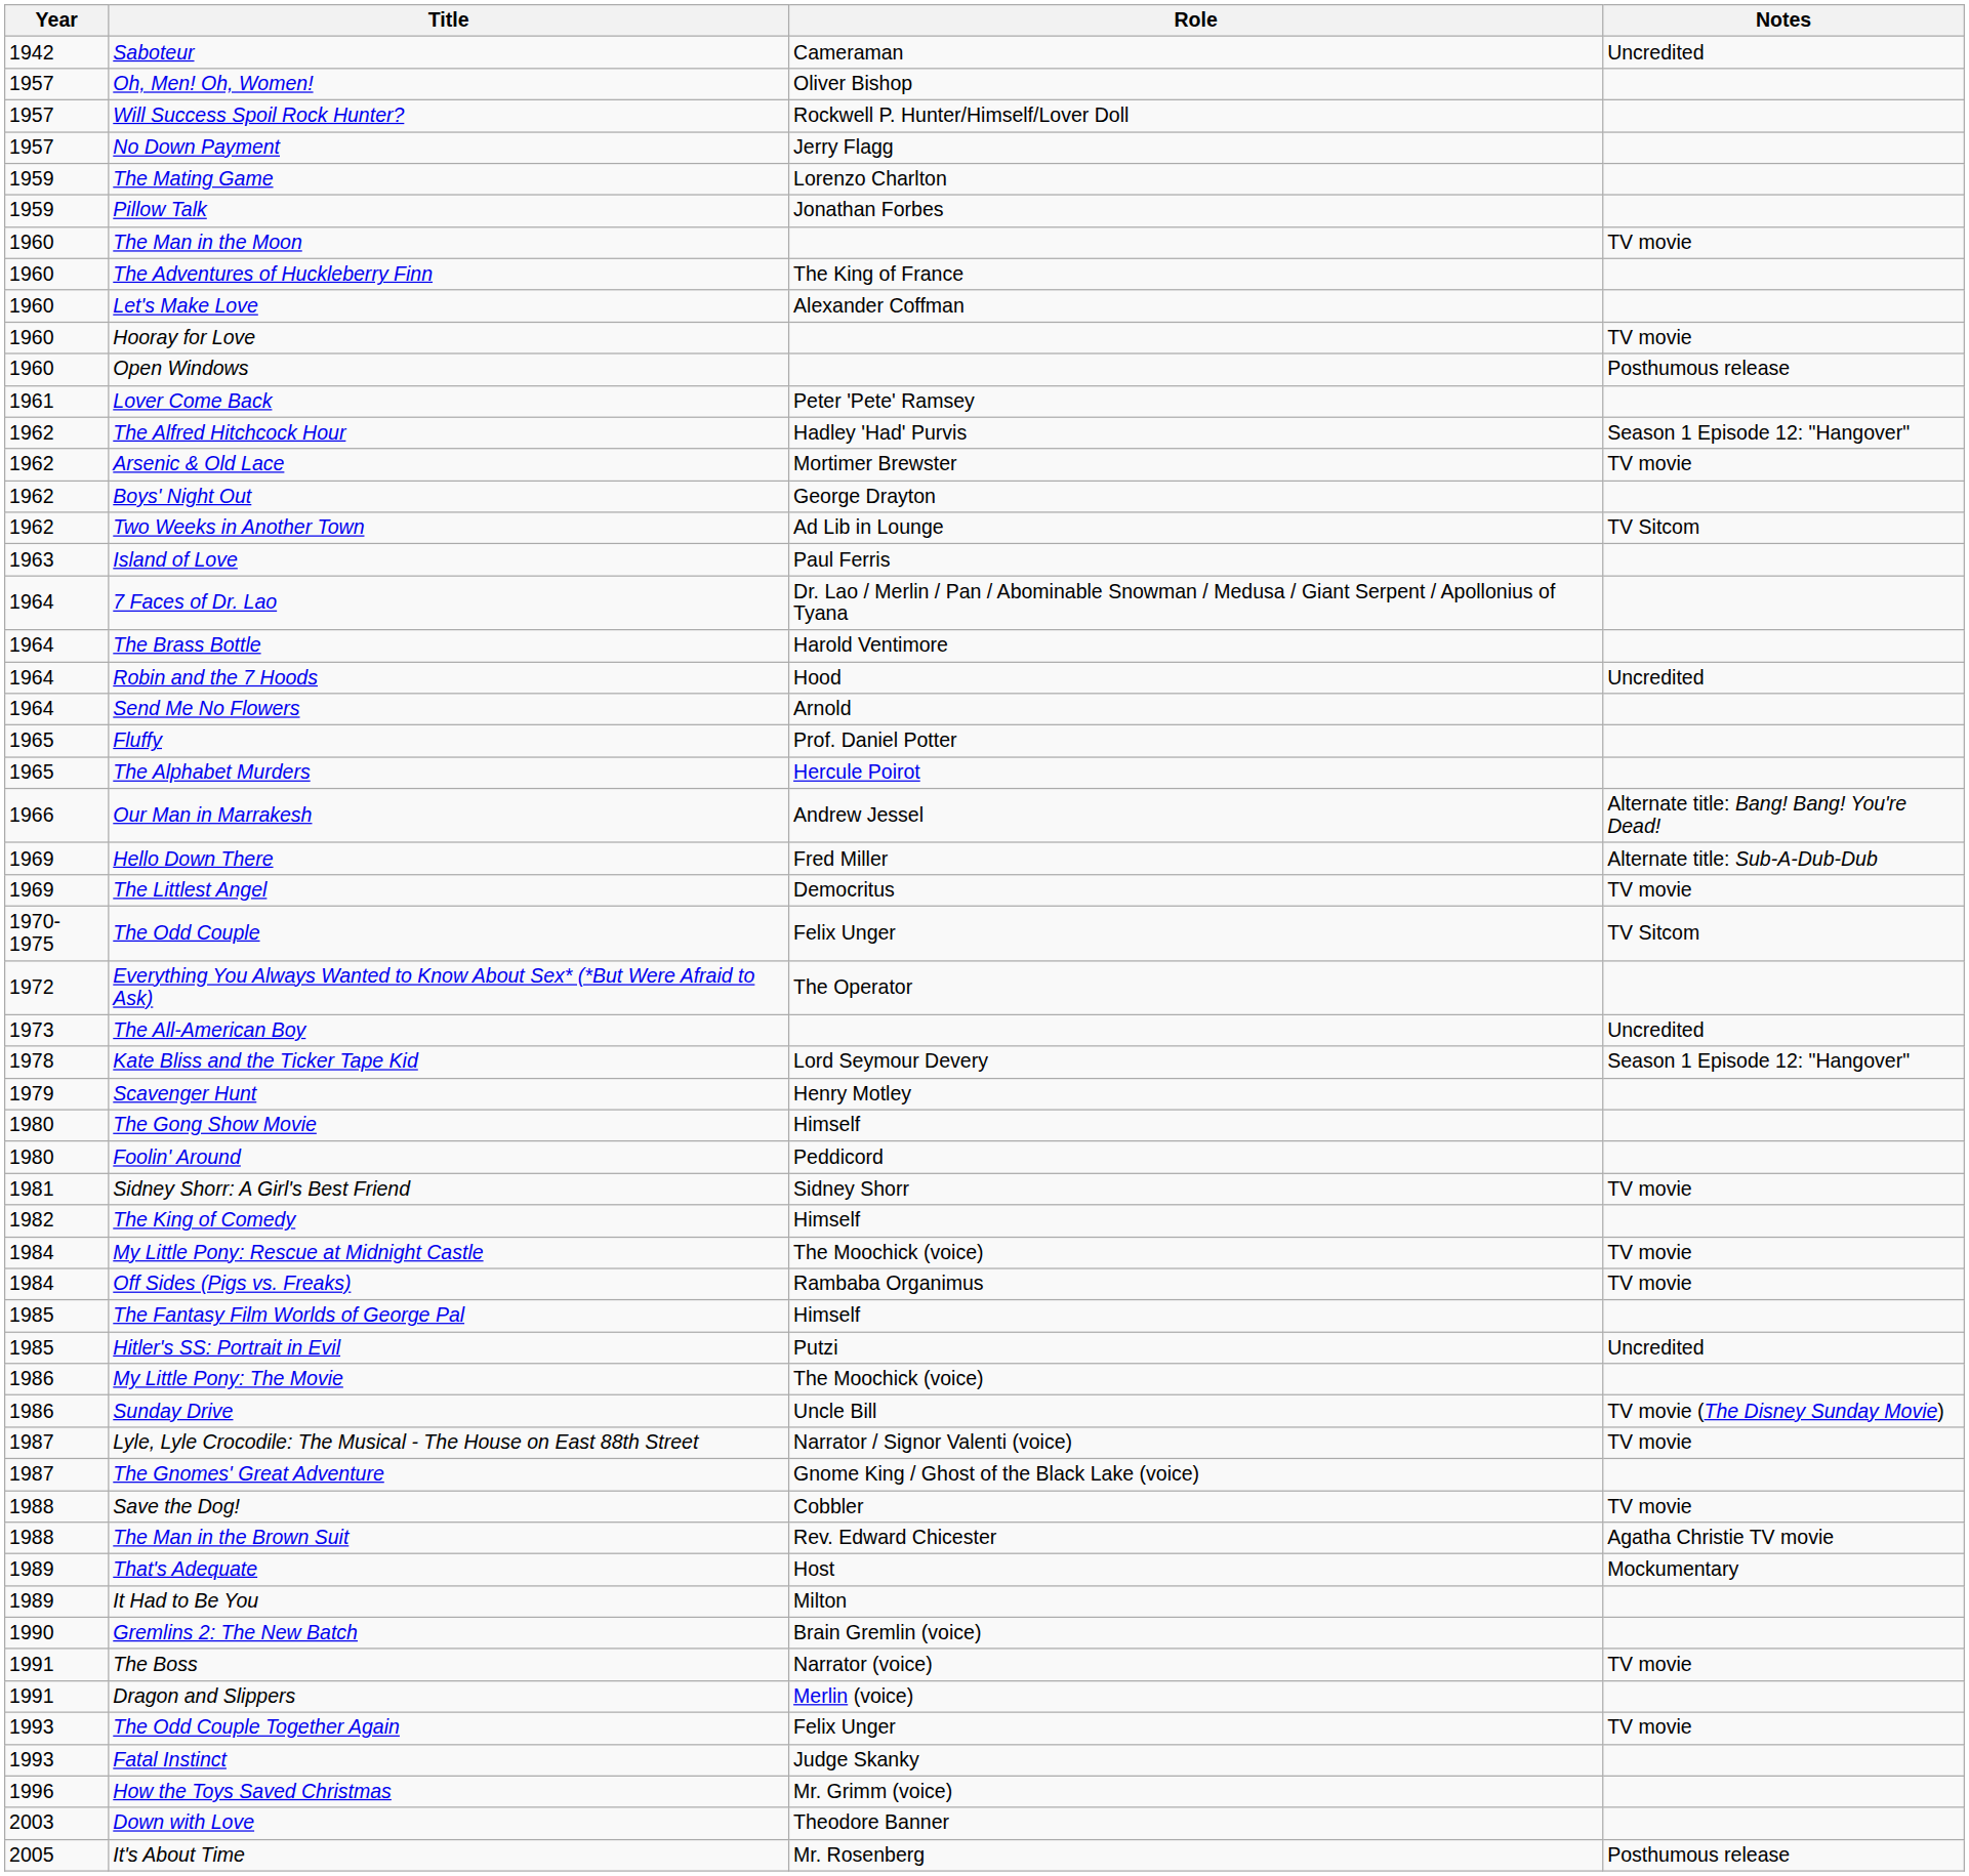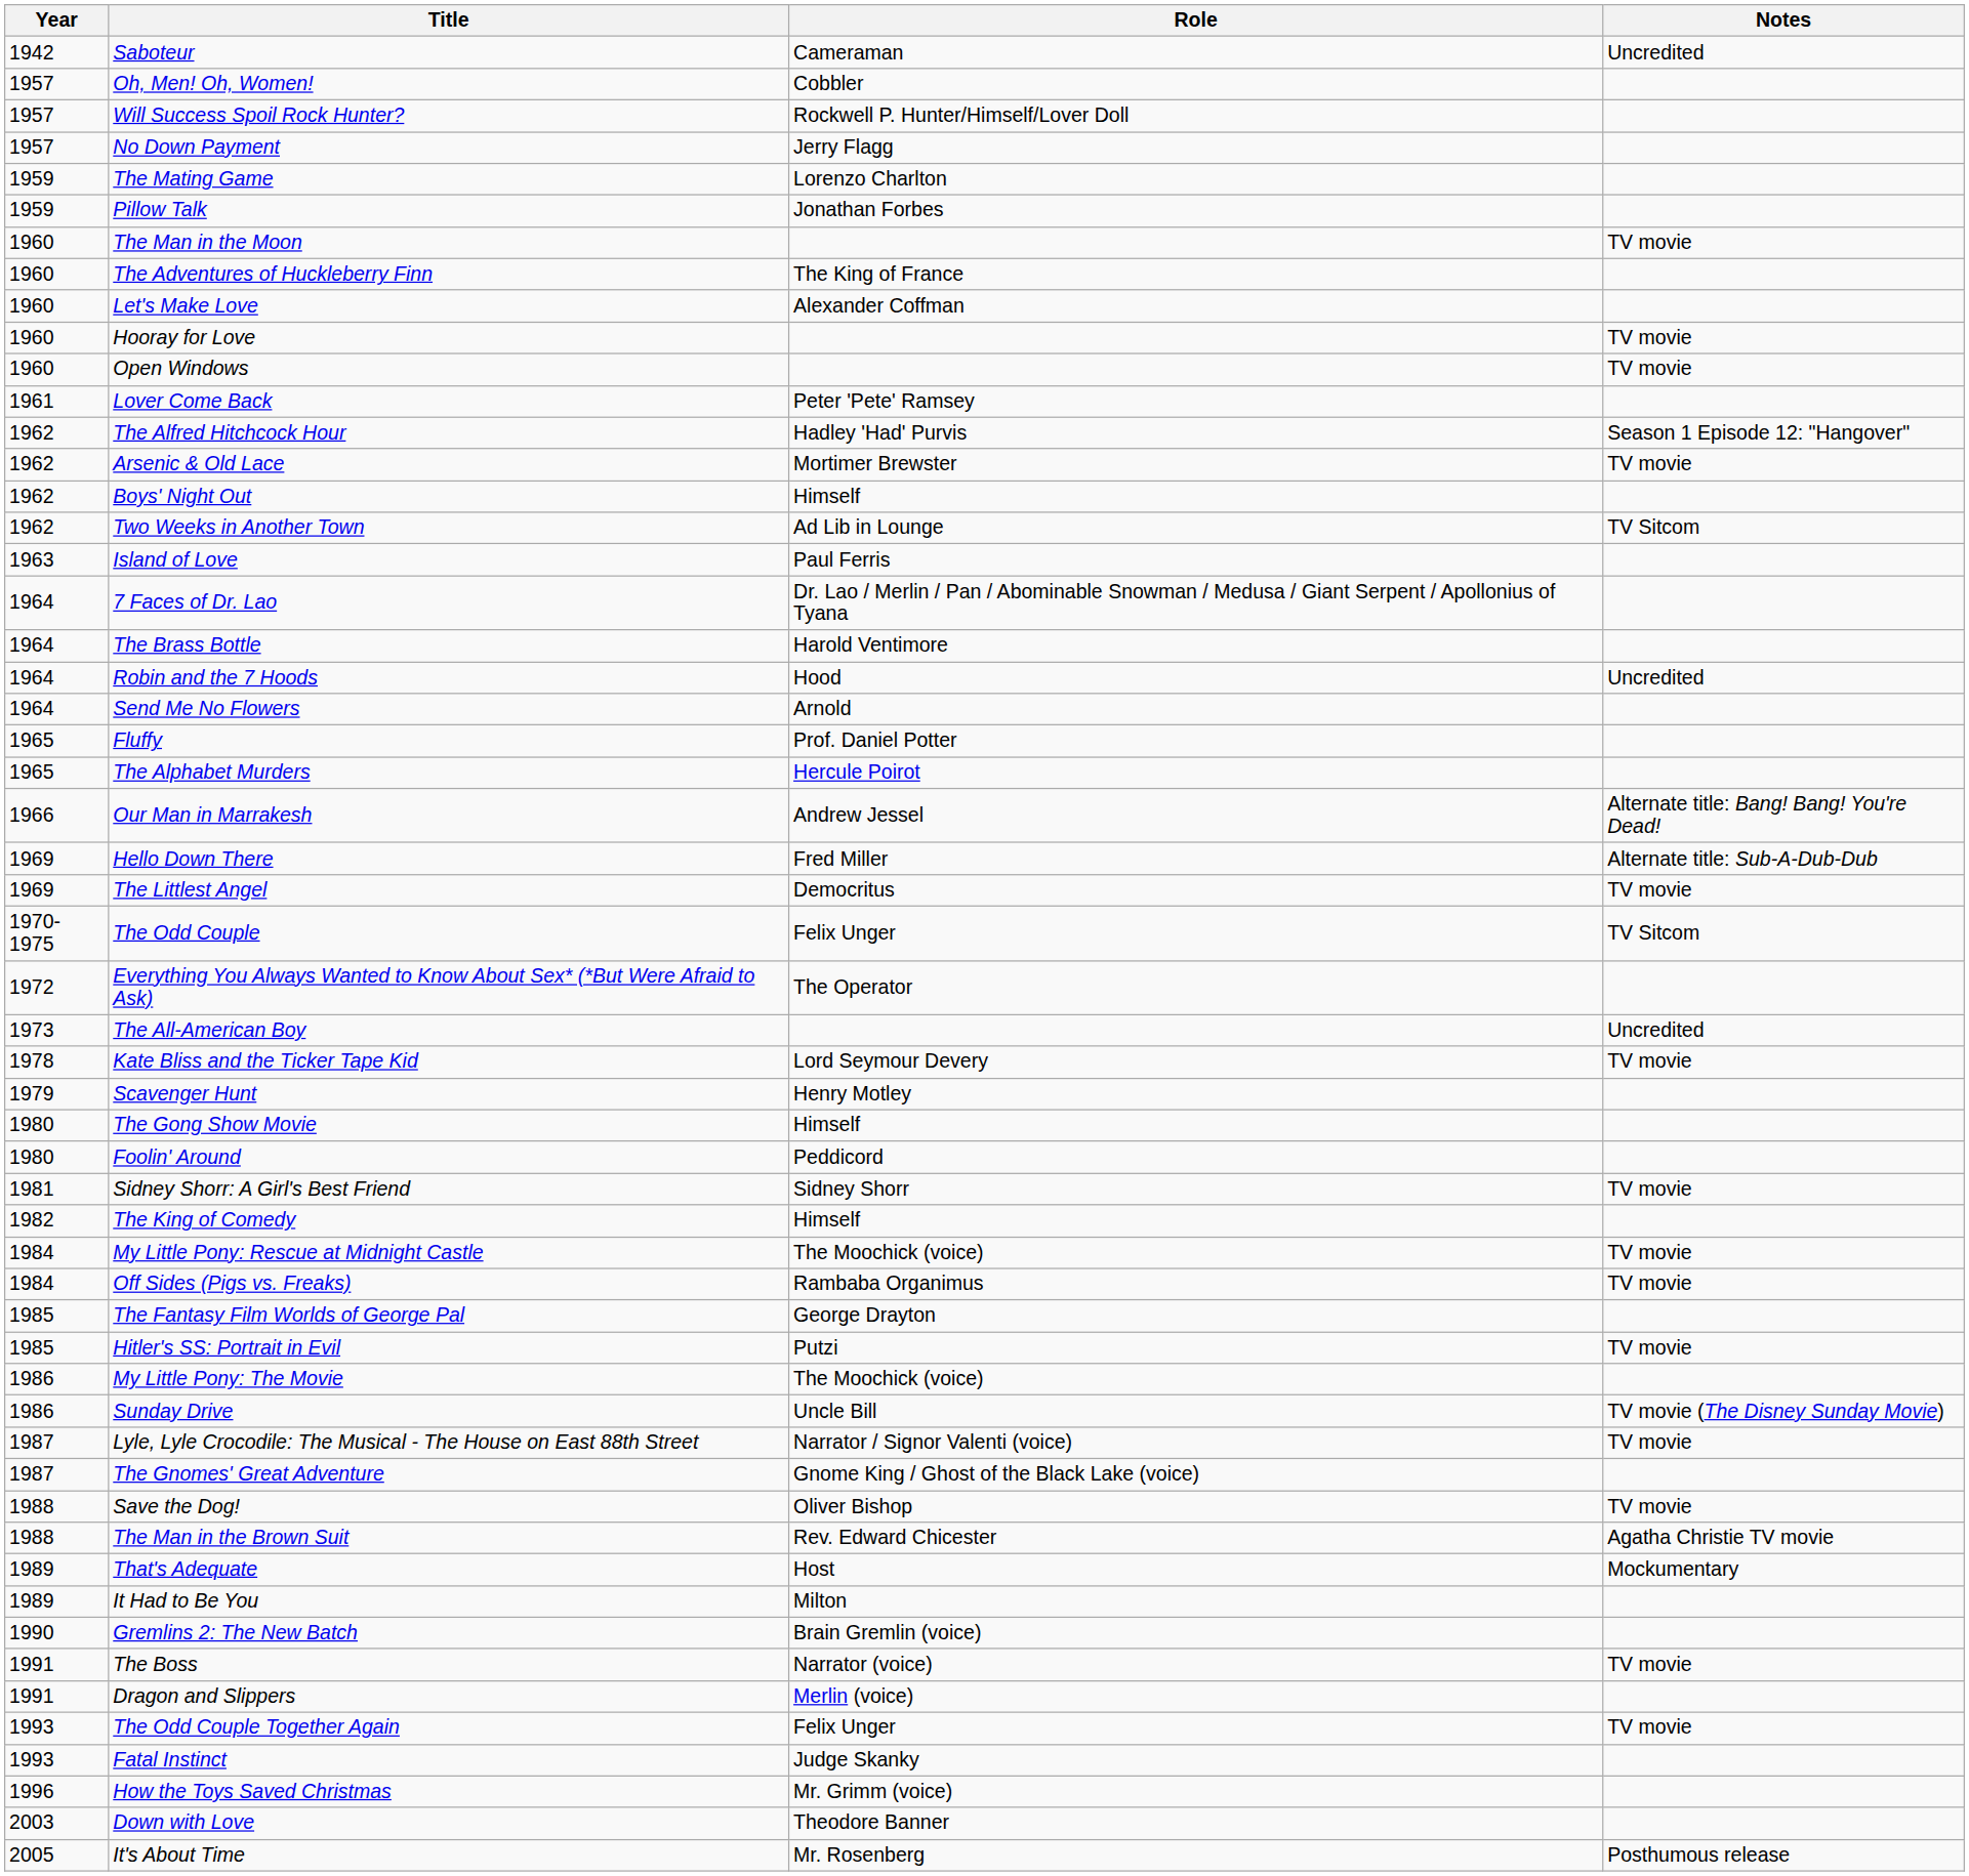Oh, Men! Oh, Women! | Role: Oliver Bishop -> Cobbler
Open Windows | Notes: Posthumous release -> TV movie
Boys' Night Out | Role: George Drayton -> Himself
Kate Bliss and the Ticker Tape Kid | Notes: Season 1 Episode 12: "Hangover" -> TV movie
The Fantasy Film Worlds of George Pal | Role: Himself -> George Drayton
Hitler's SS: Portrait in Evil | Notes: Uncredited -> TV movie
Save the Dog! | Role: Cobbler -> Oliver Bishop
